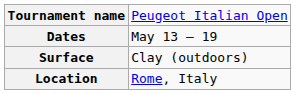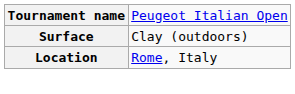- row: Dates | May 13 – 19
